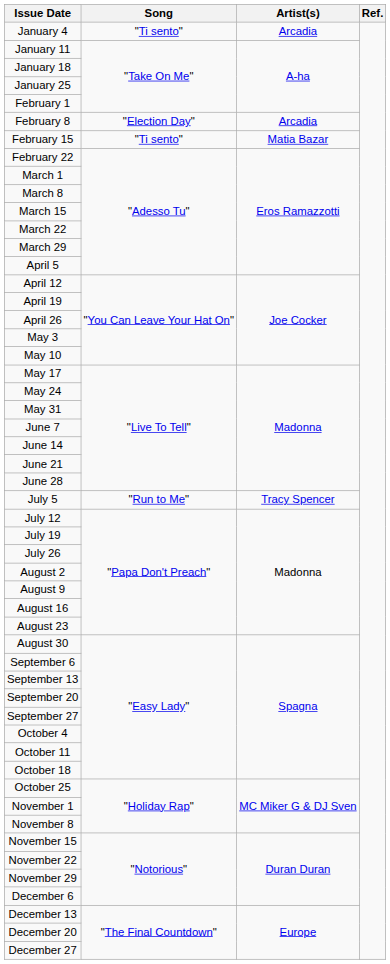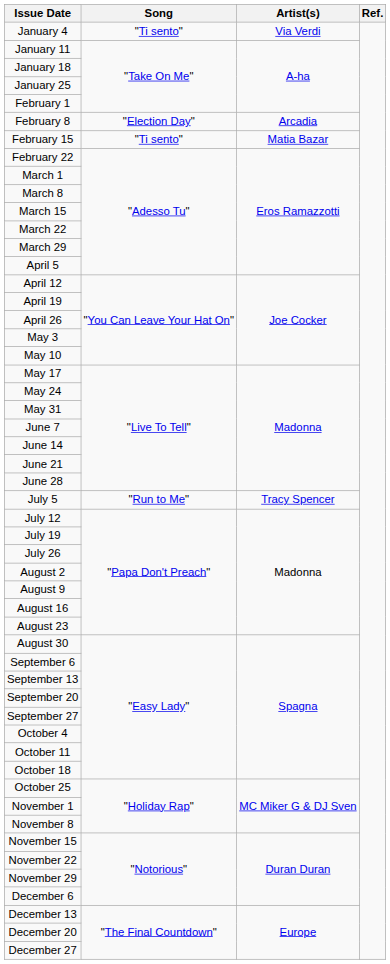January 4 | Artist(s): Arcadia -> Via Verdi
